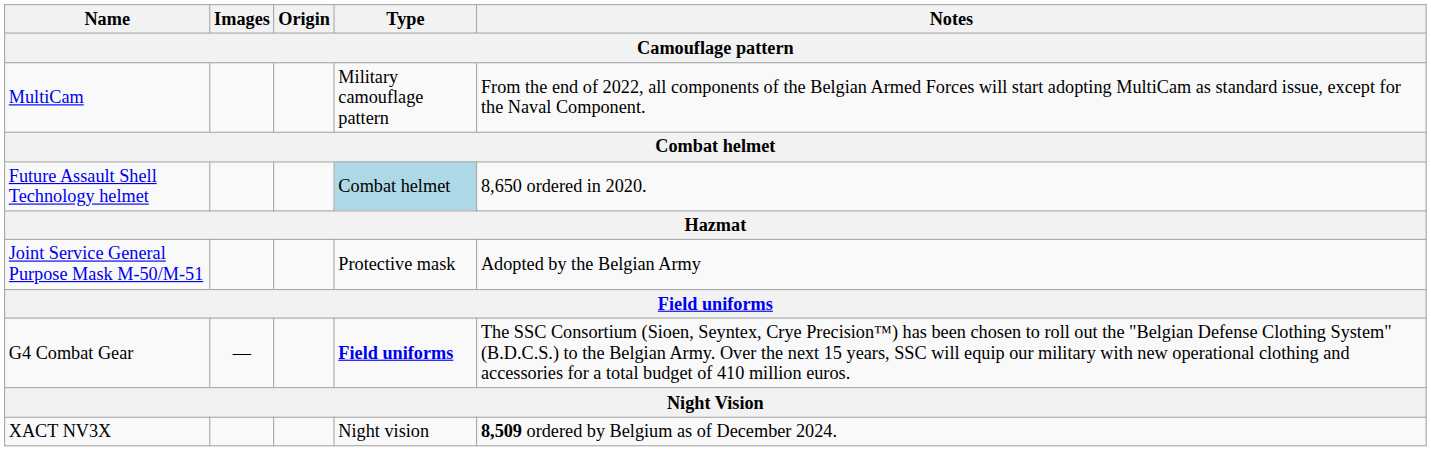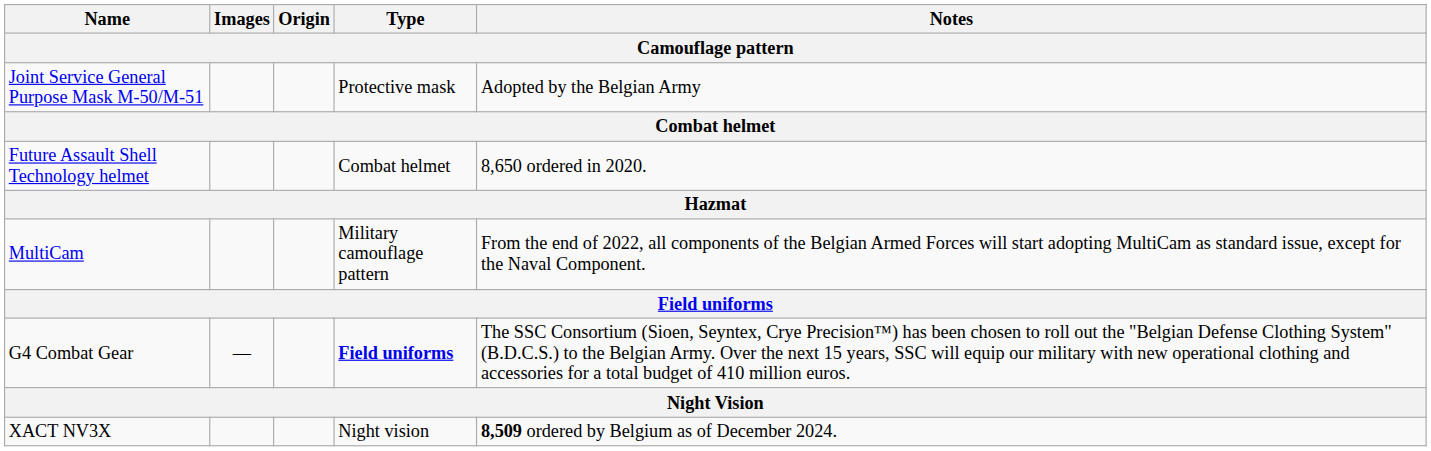rows swapped: MultiCam <-> Joint Service General Purpose Mask M-50/M-51
Future Assault Shell Technology helmet | Type: lightblue background -> no background
